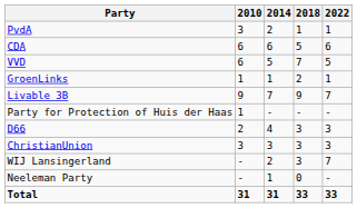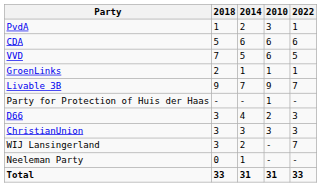columns swapped: 2010 <-> 2018
